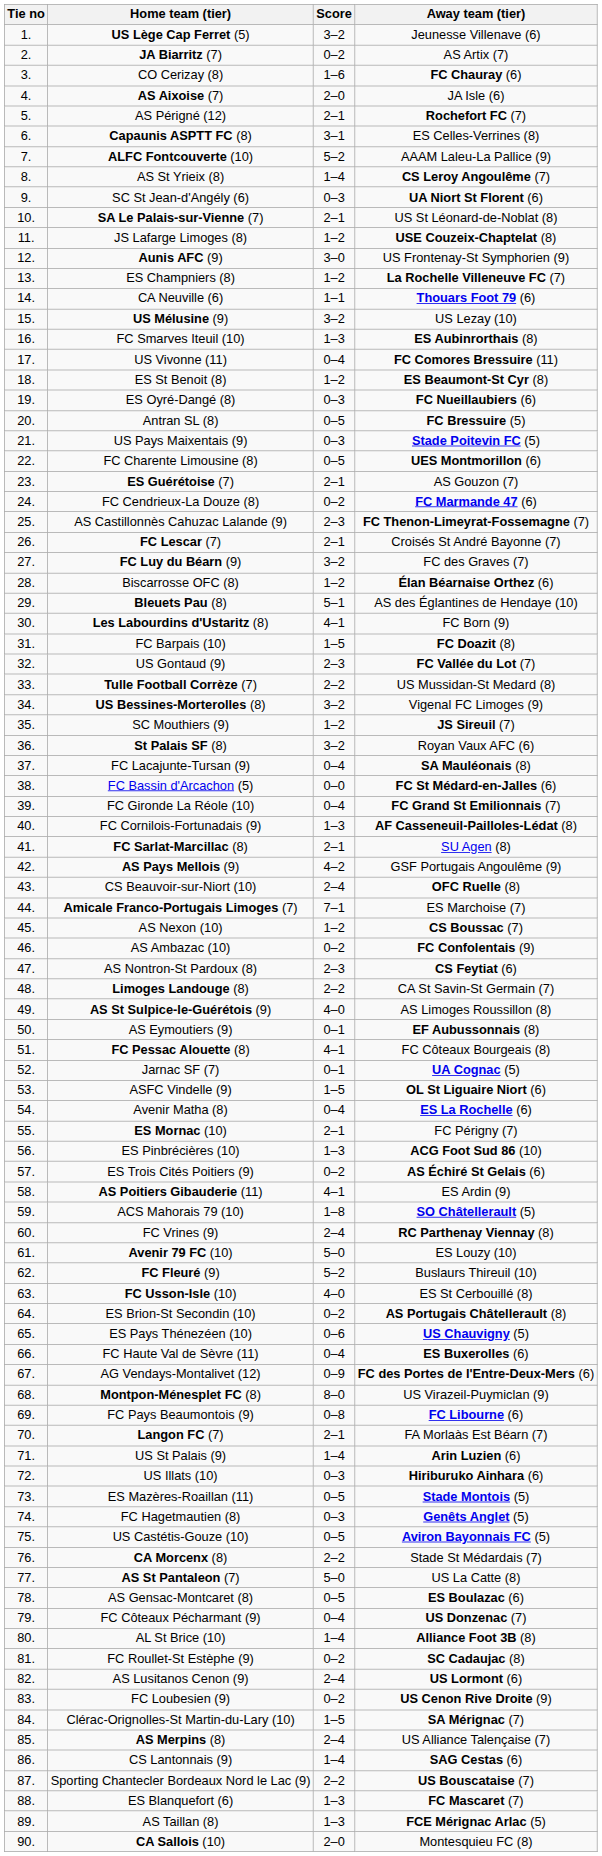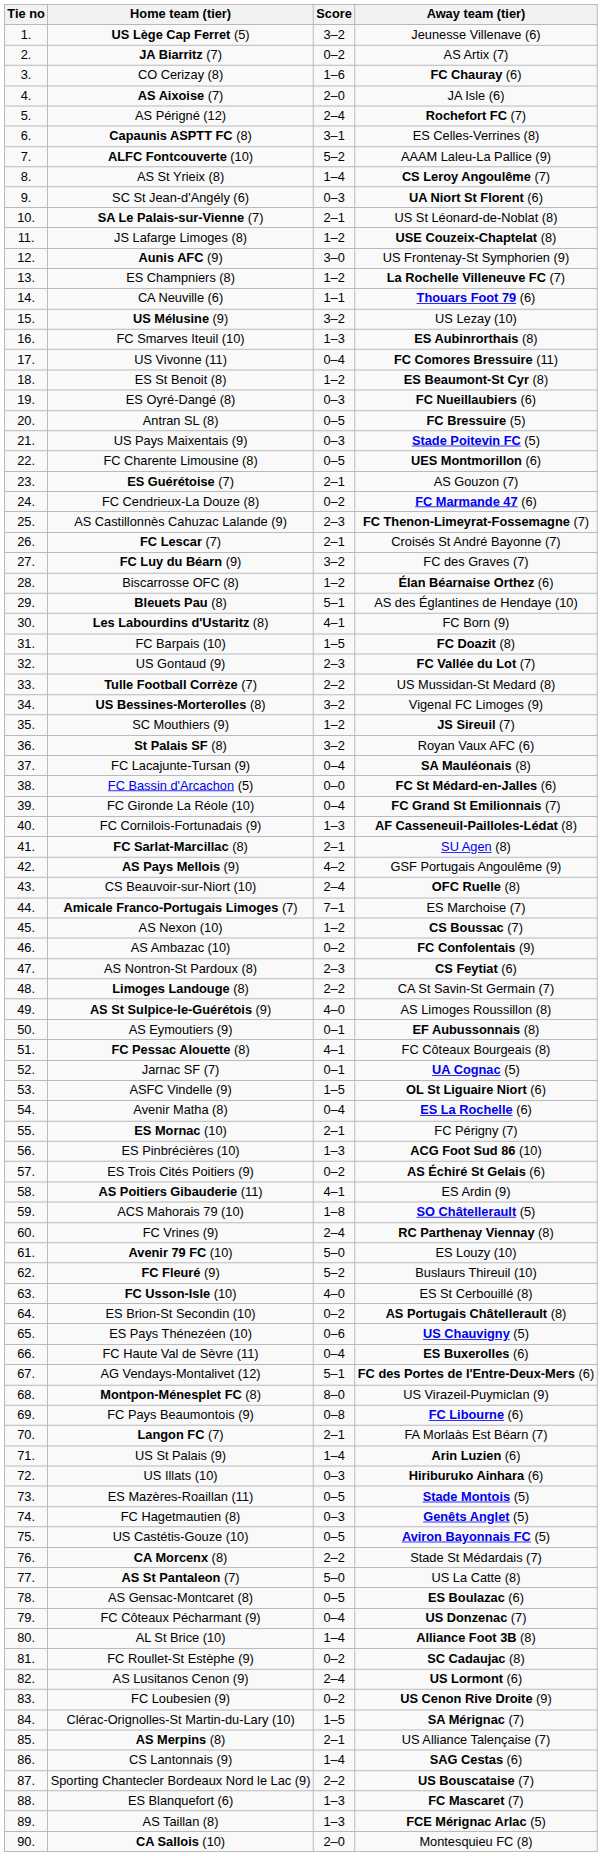AS Périgné (12) | Score: 2–1 -> 2–4
AG Vendays-Montalivet (12) | Score: 0–9 -> 5–1
AS Merpins (8) | Score: 2–4 -> 2–1
